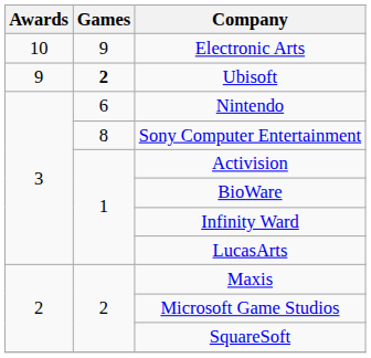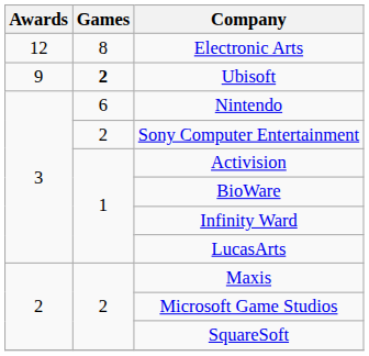Electronic Arts | Awards: 10 -> 12
Electronic Arts | Games: 9 -> 8
Sony Computer Entertainment | Games: 8 -> 2
